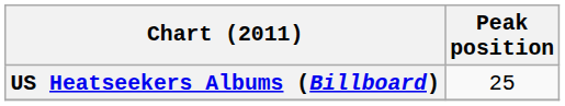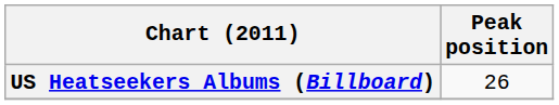US Heatseekers Albums (Billboard) | Peak position: 25 -> 26
